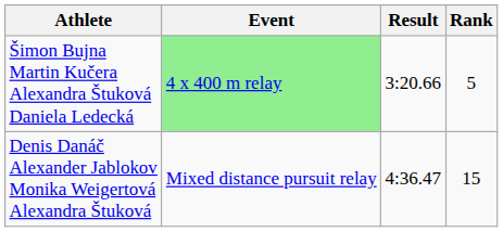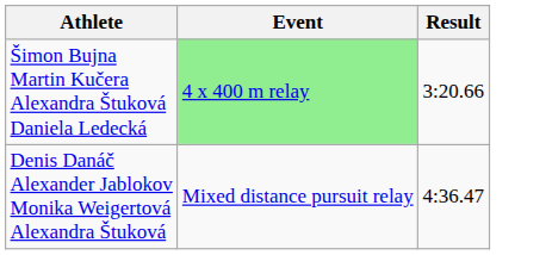- column: Rank | 5 | 15
